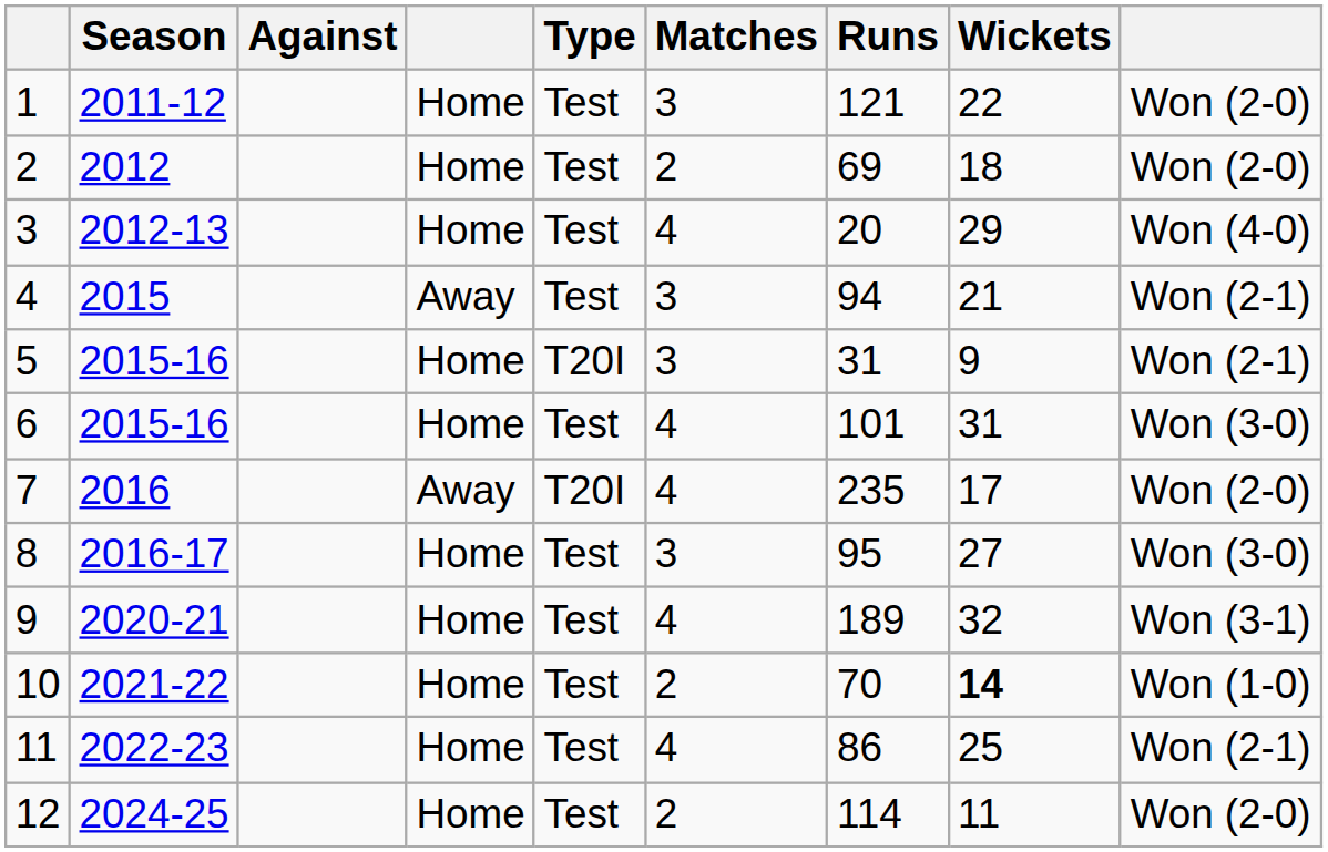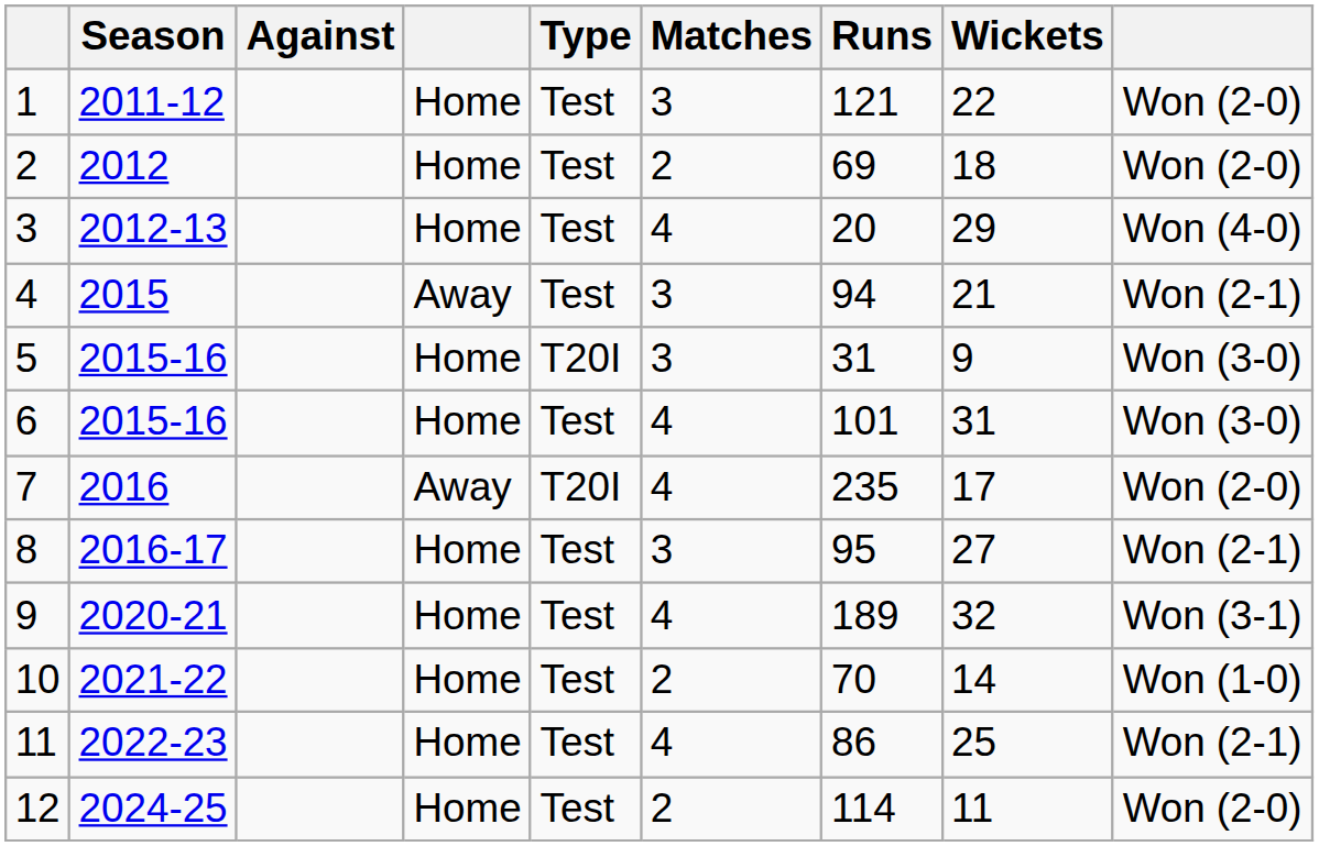5 | column 9: Won (2-1) -> Won (3-0)
8 | column 9: Won (3-0) -> Won (2-1)
10 | Wickets: bold -> normal
